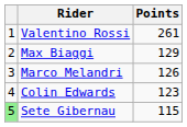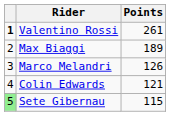Valentino Rossi | column 1: normal -> bold
Max Biaggi | Points: 129 -> 189
Colin Edwards | Points: 123 -> 121
